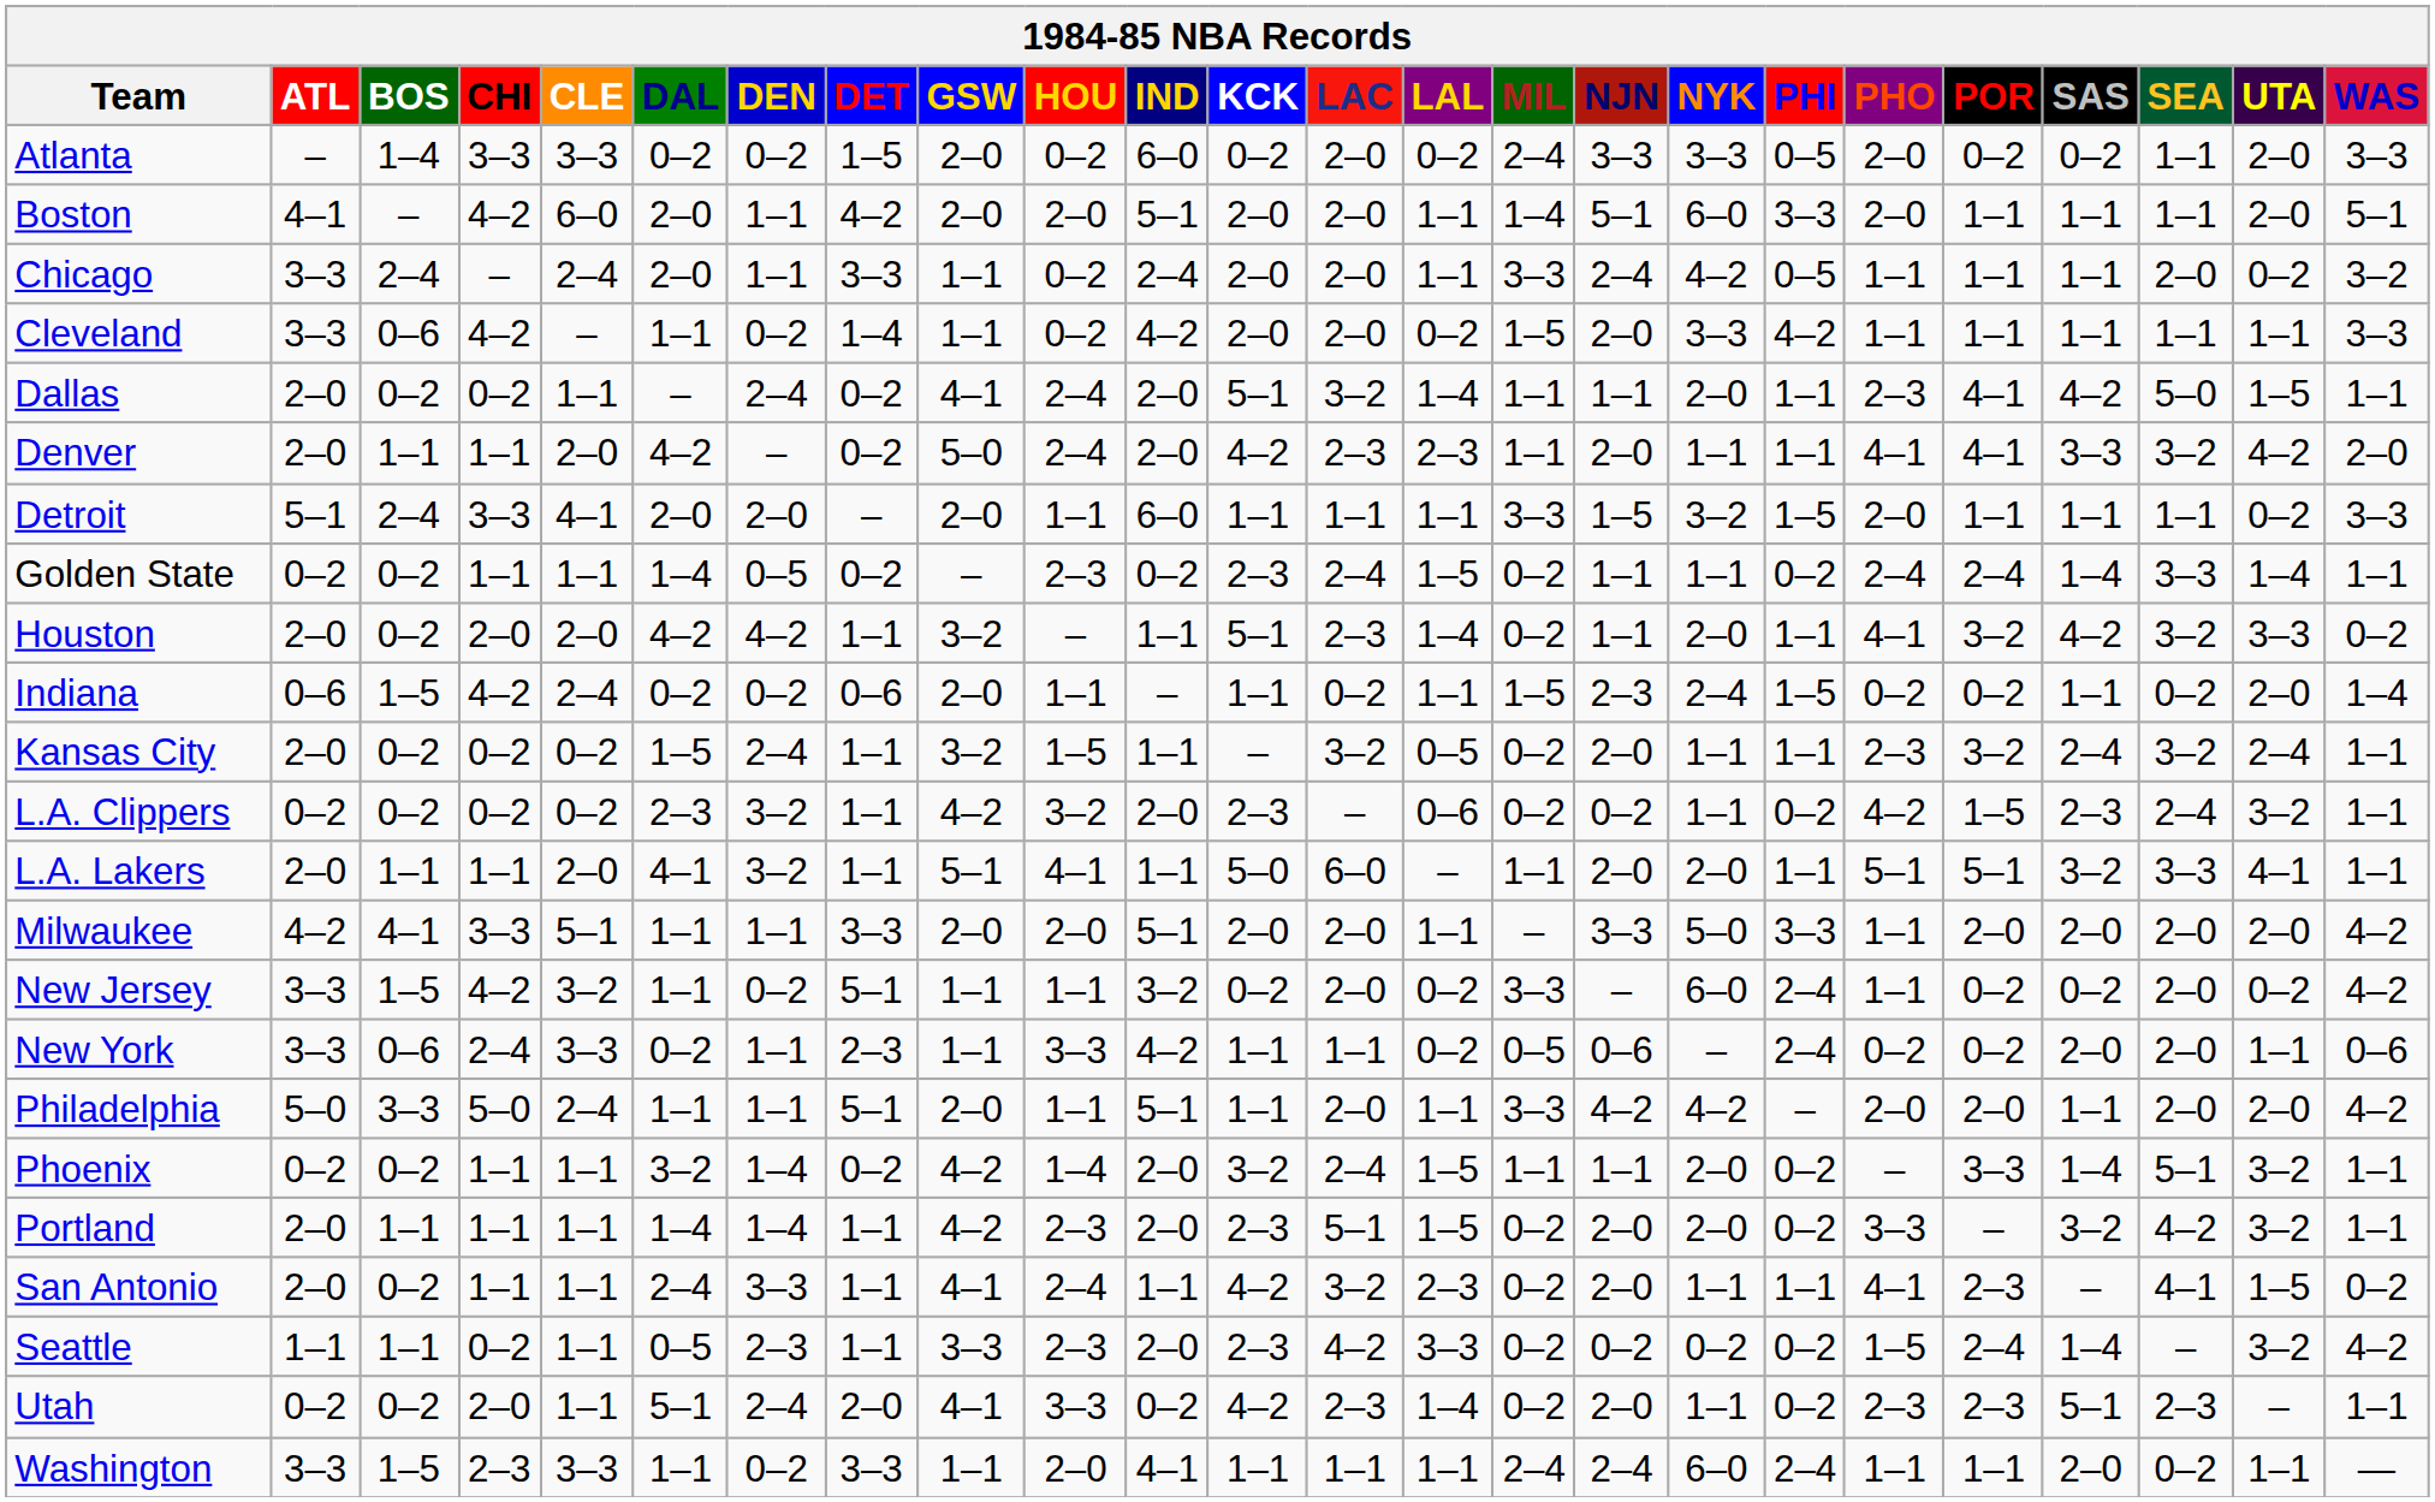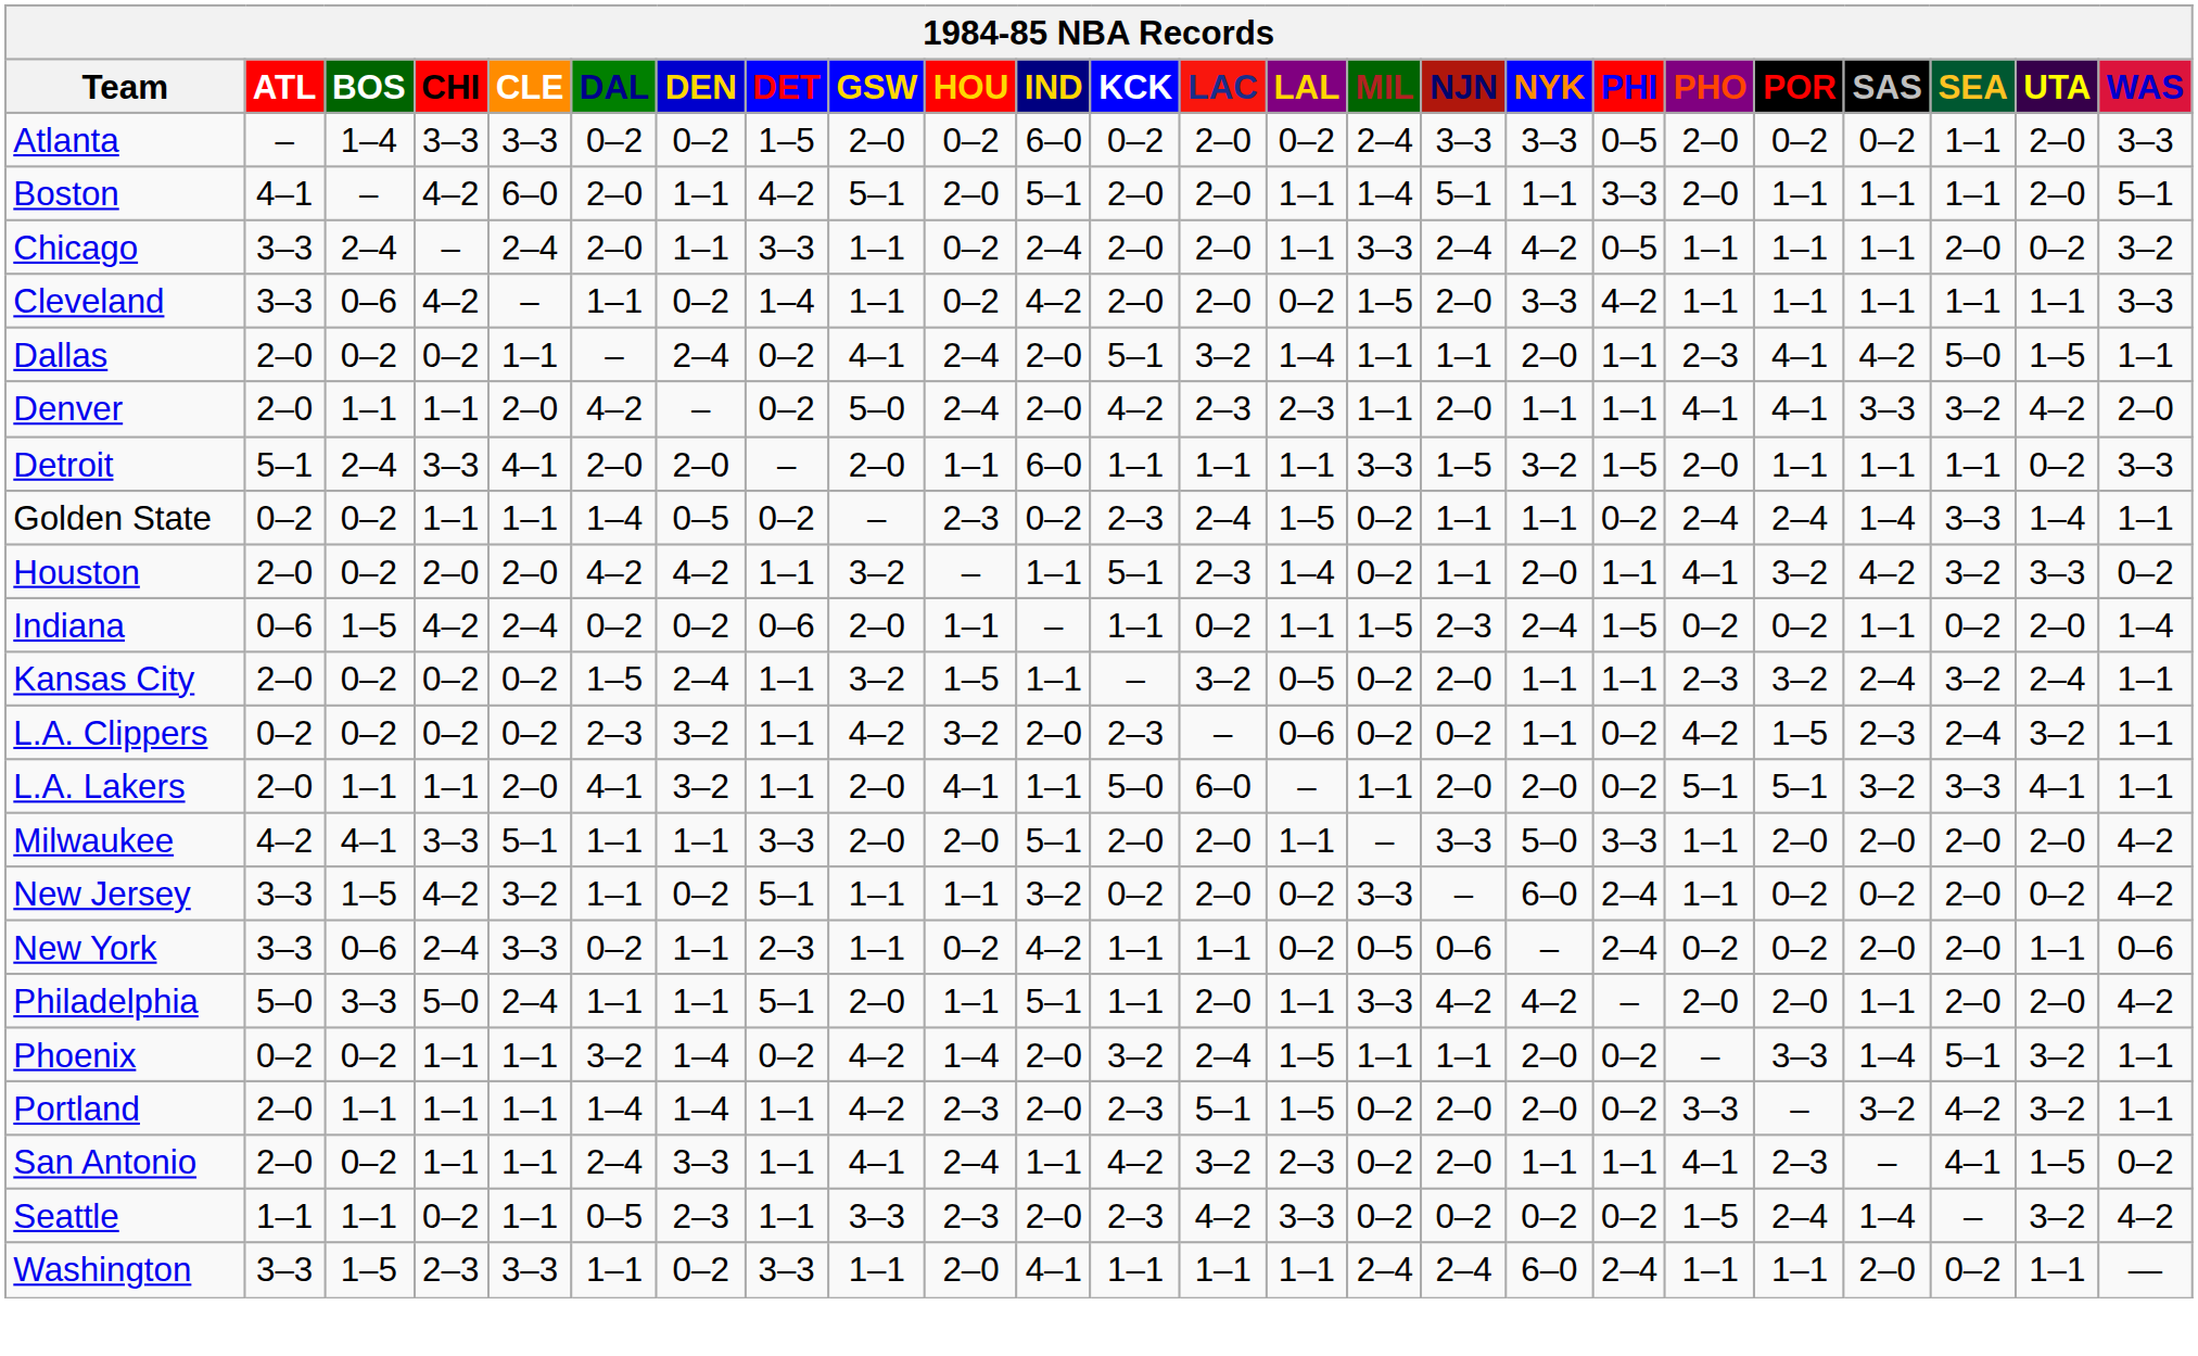Boston | GSW: 2–0 -> 5–1
Boston | NYK: 6–0 -> 1–1
L.A. Lakers | GSW: 5–1 -> 2–0
L.A. Lakers | PHI: 1–1 -> 0–2
New York | HOU: 3–3 -> 0–2
- row: Utah | 0–2 | 0–2 | 2–0 | 1–1 | 5–1 | 2–4 | 2–0 | 4–1 | 3–3 | 0–2 | 4–2 | 2–3 | 1–4 | 0–2 | 2–0 | 1–1 | 0–2 | 2–3 | 2–3 | 5–1 | 2–3 | – | 1–1
